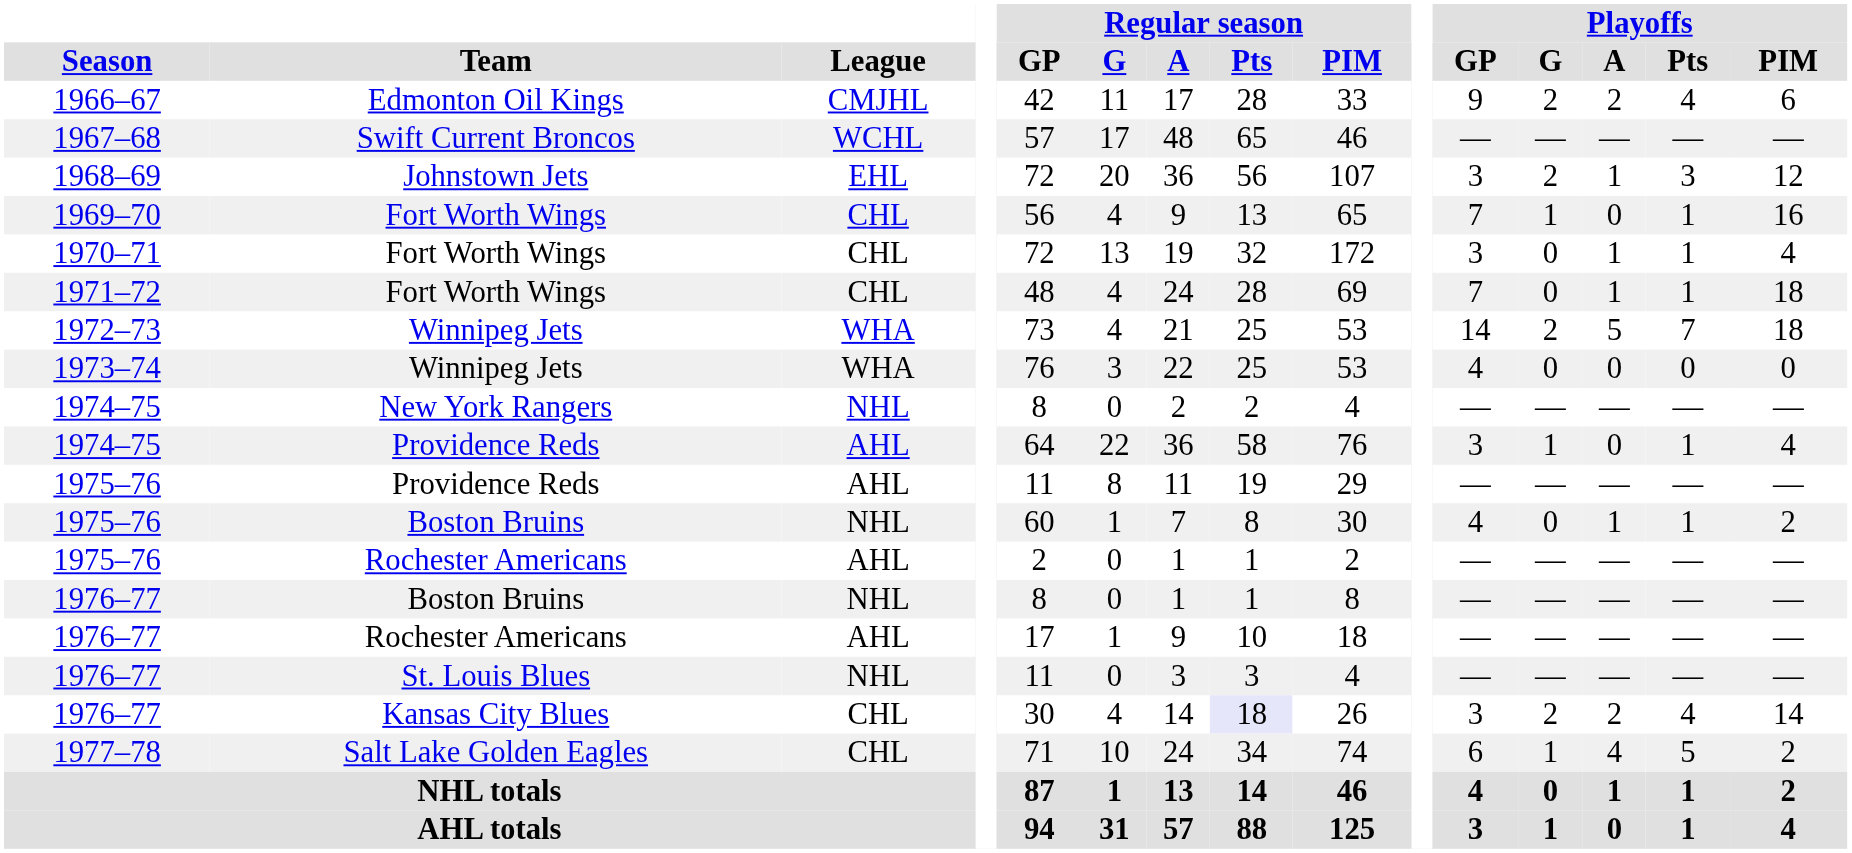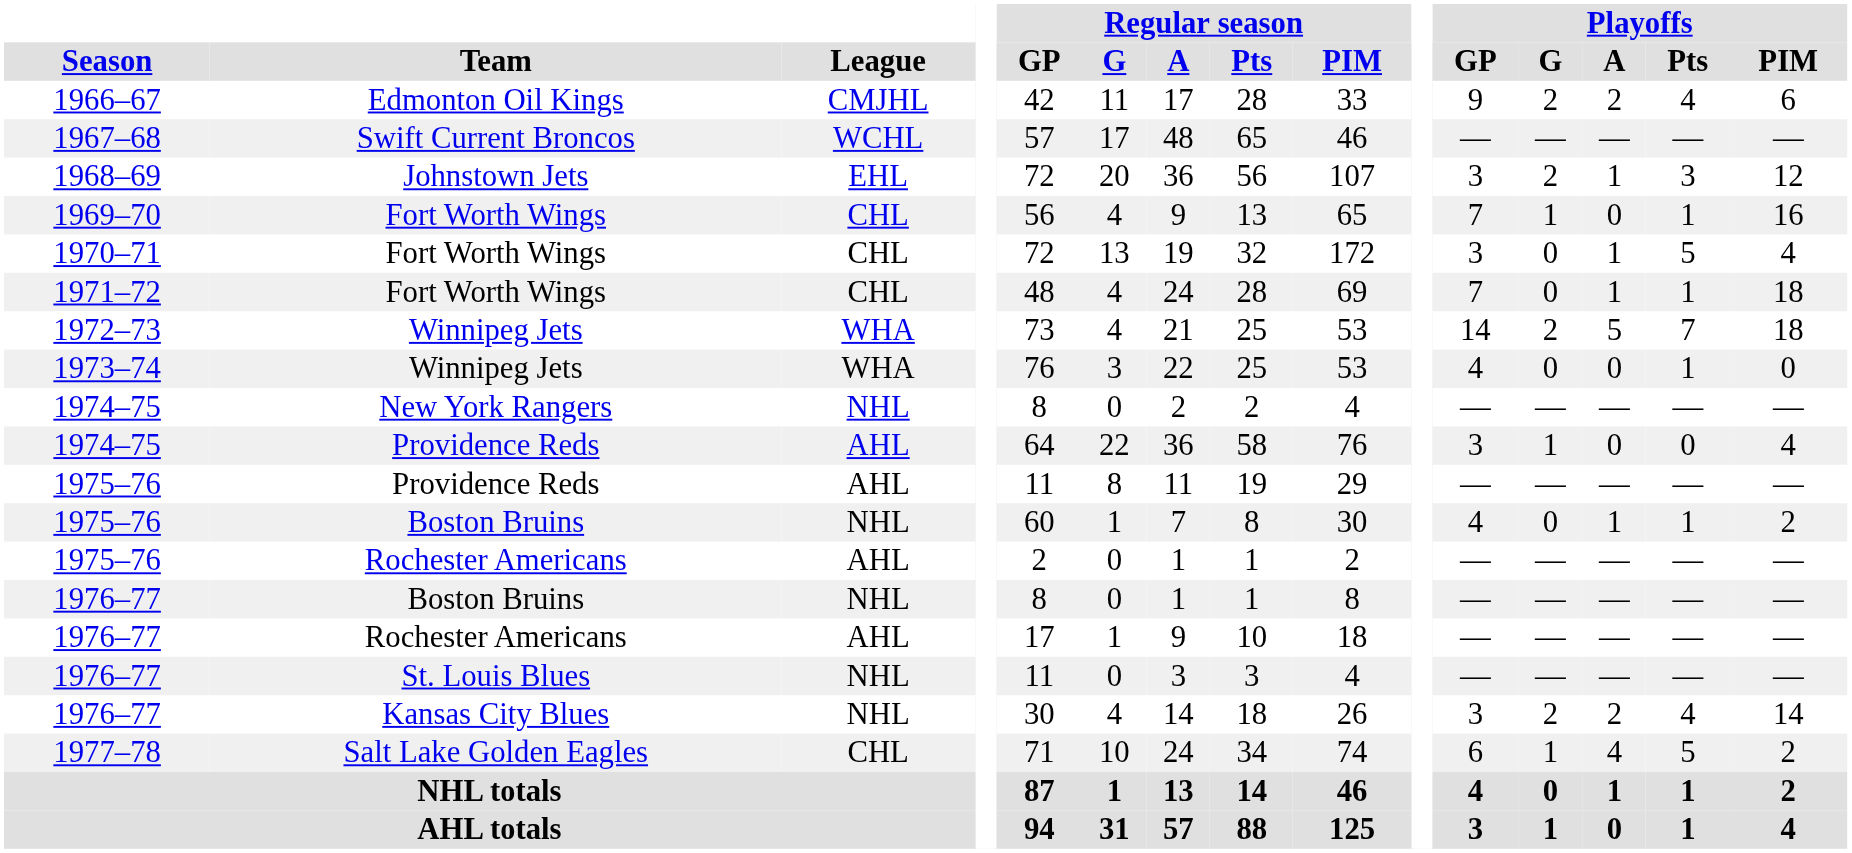1970–71 | Playoffs / Pts: 1 -> 5
1973–74 | Playoffs / Pts: 0 -> 1
1974–75 / Providence Reds | Playoffs / Pts: 1 -> 0
1976–77 / Kansas City Blues | League: CHL -> NHL
1976–77 / Kansas City Blues | Regular season / Pts: lavender background -> no background
